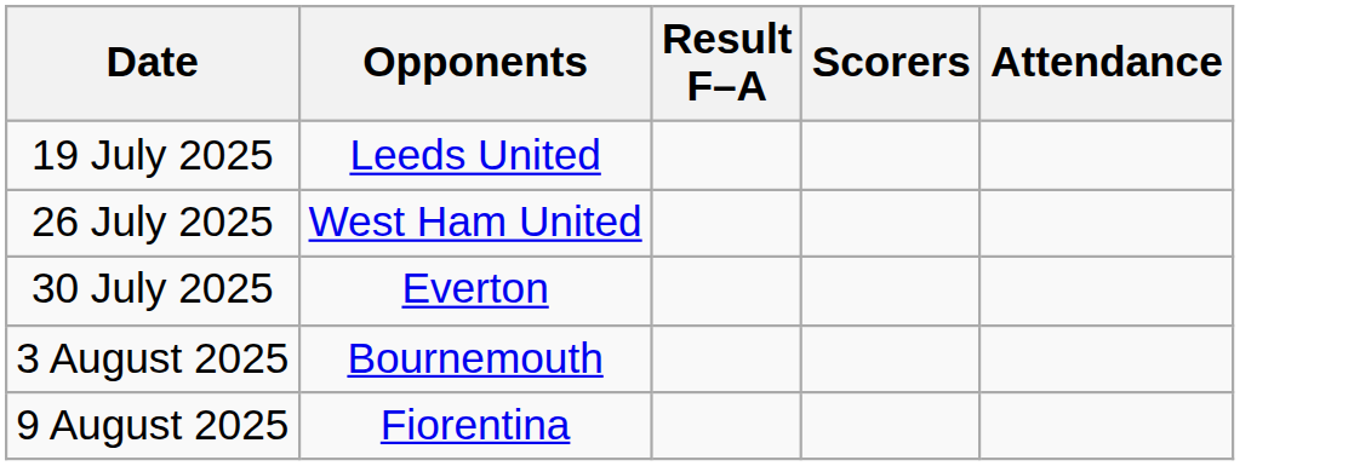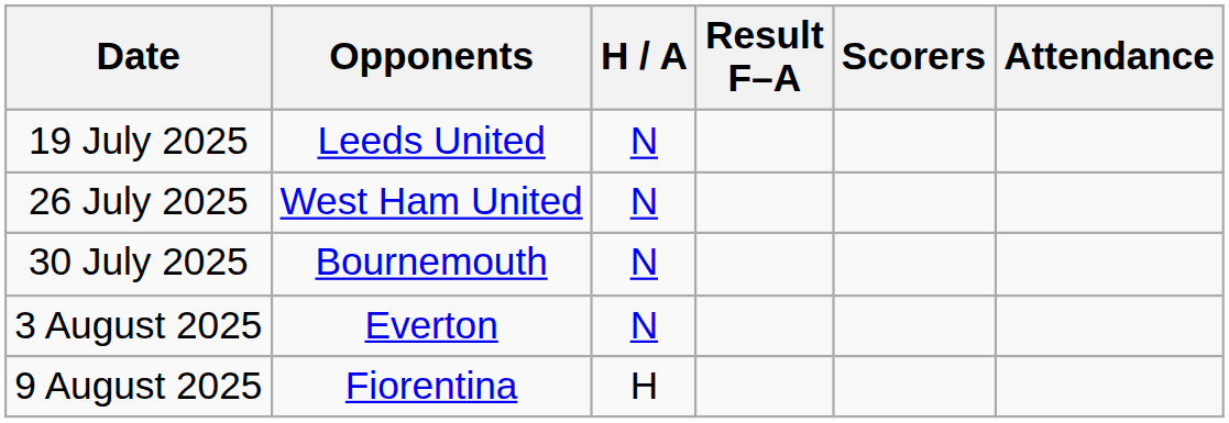+ column: H / A | N | N | N | N | H
30 July 2025 | Opponents: Everton -> Bournemouth
3 August 2025 | Opponents: Bournemouth -> Everton
